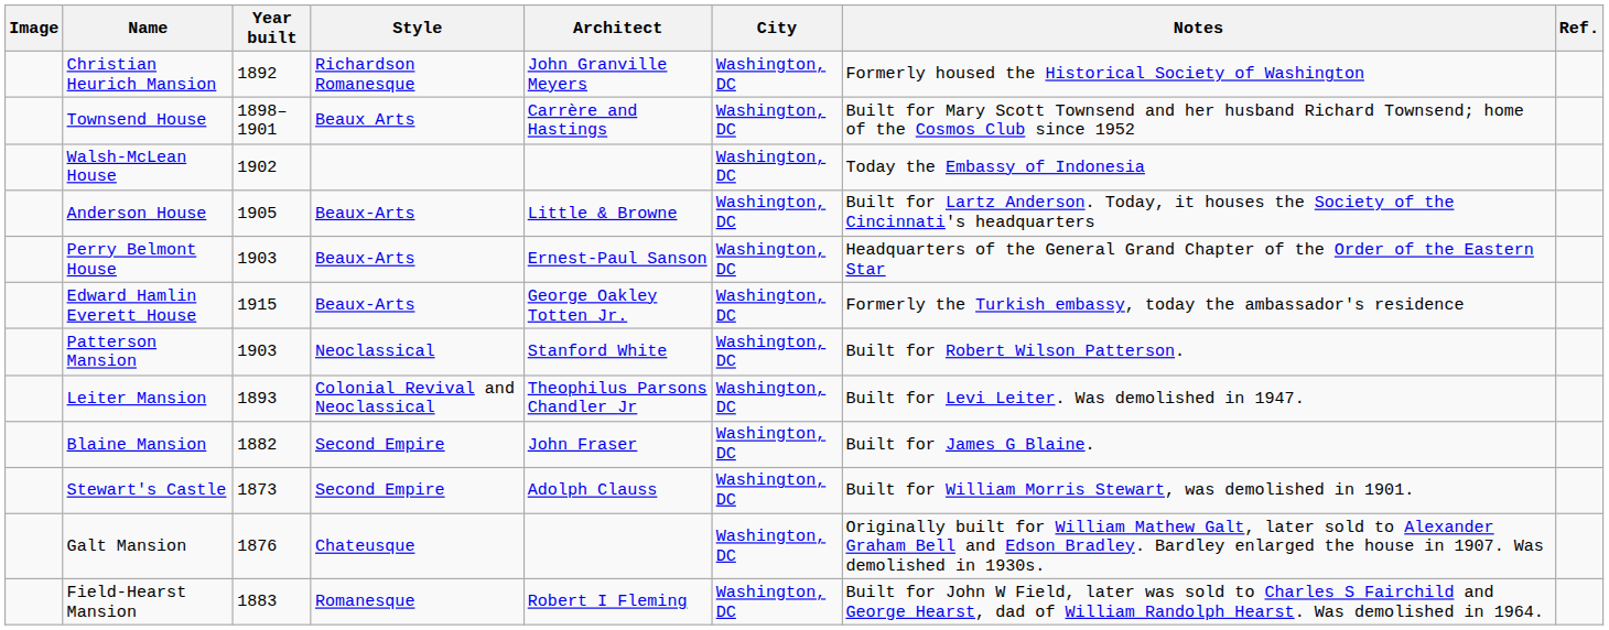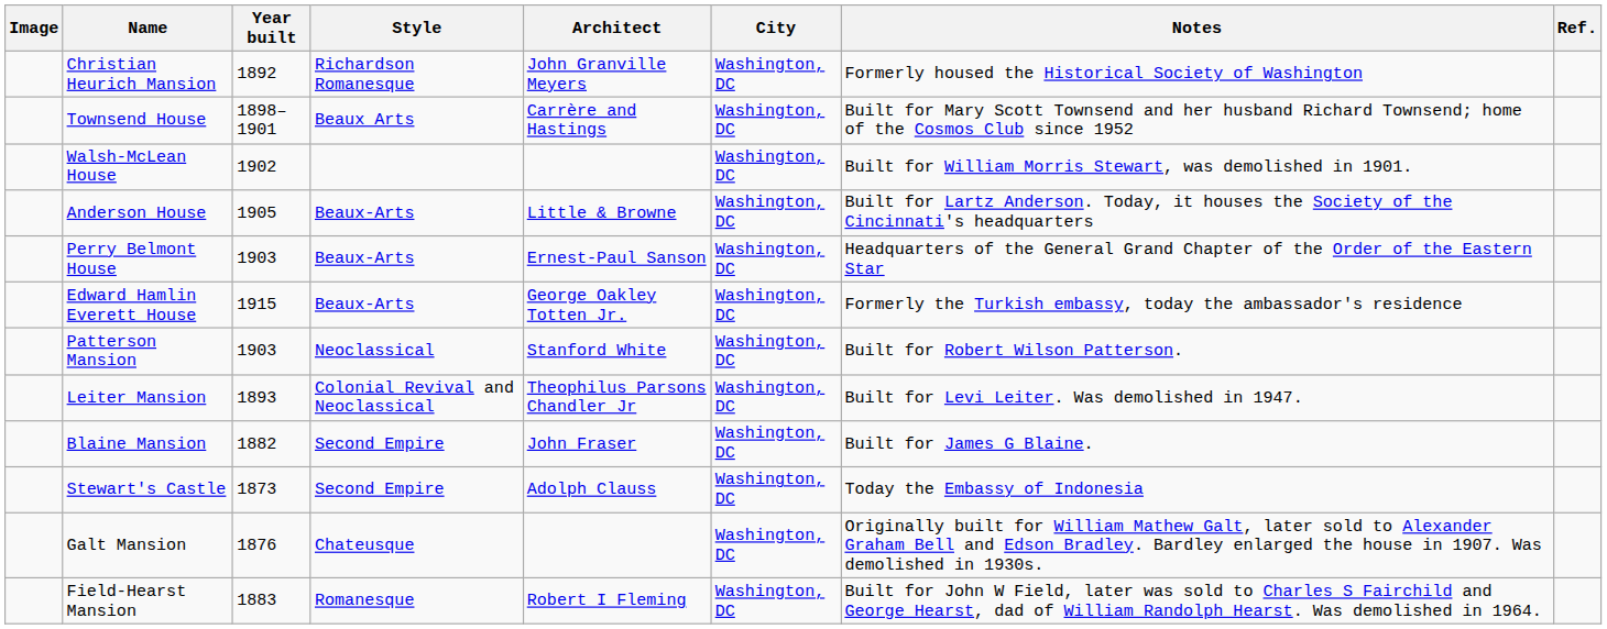Walsh-McLean House | Notes: Today the Embassy of Indonesia -> Built for William Morris Stewart, was demolished in 1901.
Stewart's Castle | Notes: Built for William Morris Stewart, was demolished in 1901. -> Today the Embassy of Indonesia
